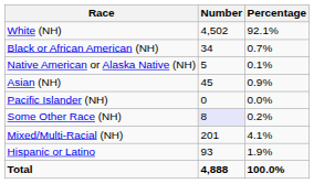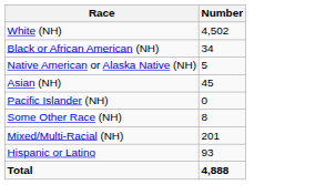- column: Percentage | 92.1% | 0.7% | 0.1% | 0.9% | 0.0% | 0.2% | 4.1% | 1.9% | 100.0%
Some Other Race (NH) | Number: lavender background -> no background
